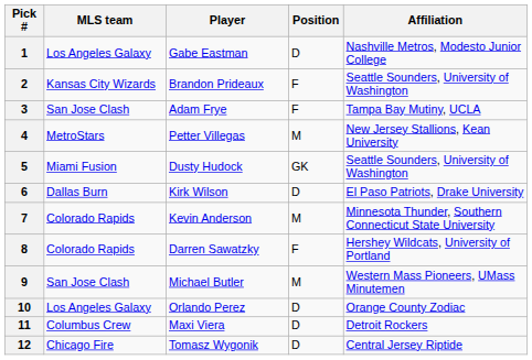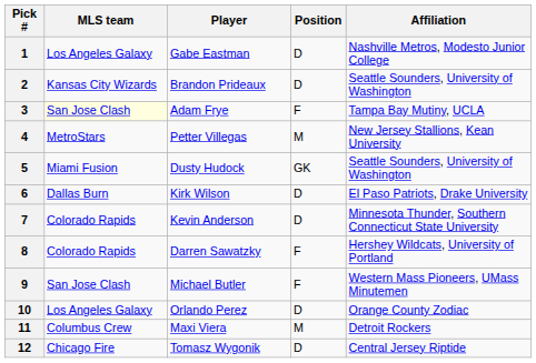2 | Position: F -> D
3 | MLS team: no background -> lightyellow background
7 | Position: M -> D
9 | Position: M -> F
11 | Position: D -> M
